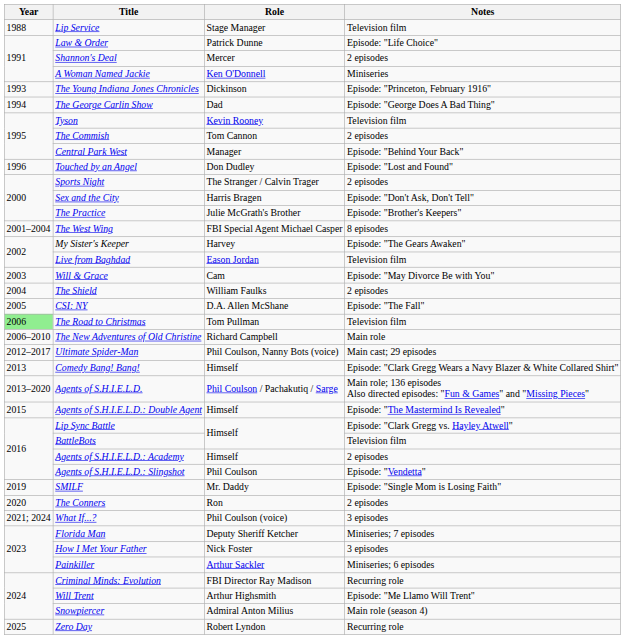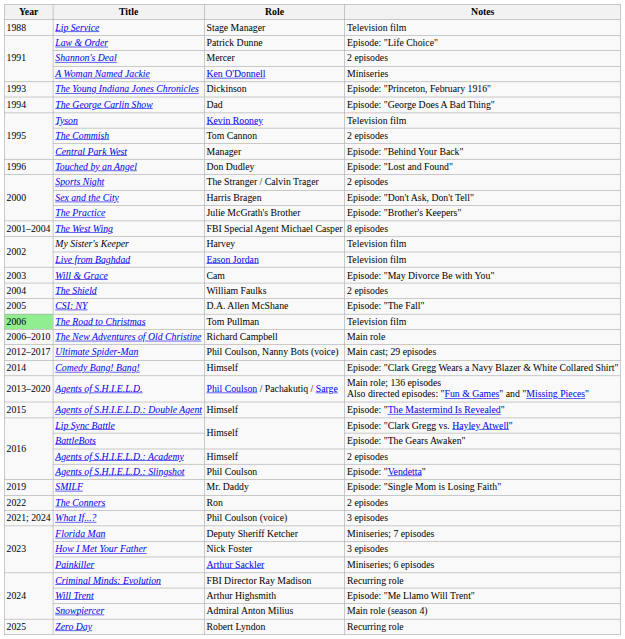My Sister's Keeper | Notes: Episode: "The Gears Awaken" -> Television film
Comedy Bang! Bang! | Year: 2013 -> 2014
BattleBots | Notes: Television film -> Episode: "The Gears Awaken"
The Conners | Year: 2020 -> 2022
